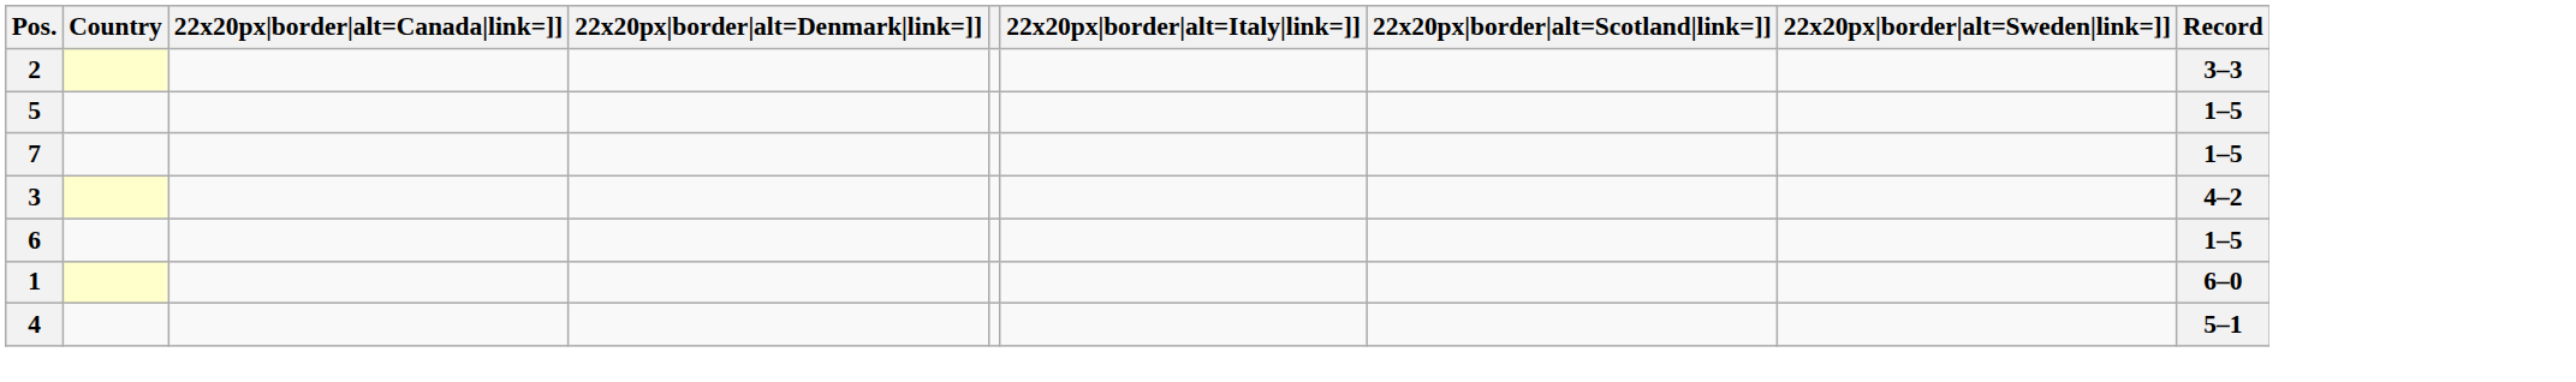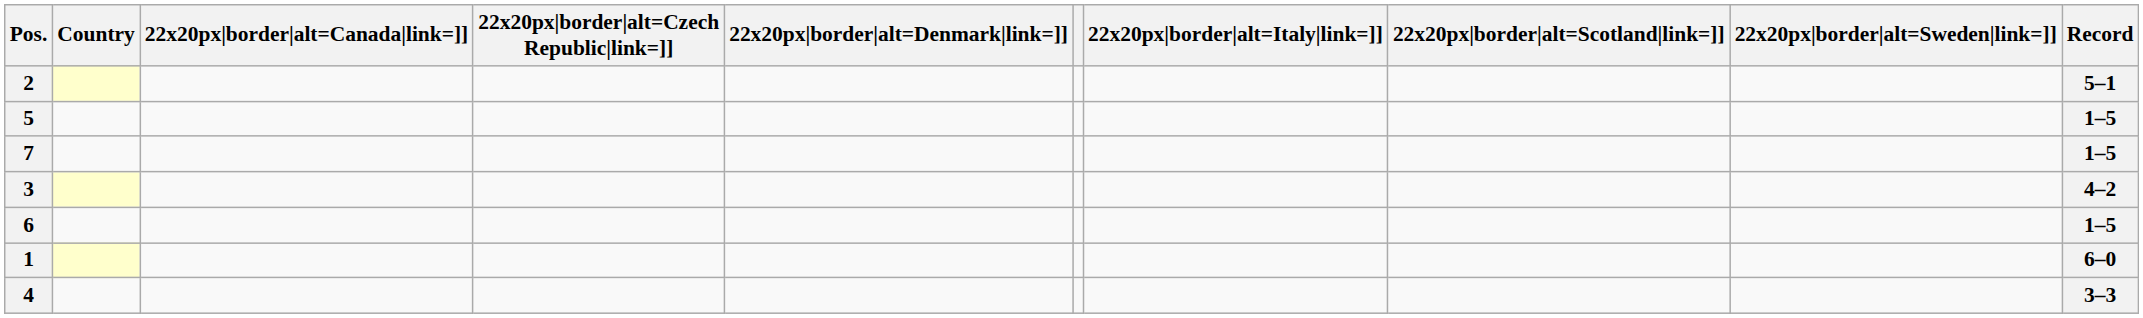+ column: 22x20px|border|alt=Czech Republic|link=]]
2 | Record: 3–3 -> 5–1
4 | Record: 5–1 -> 3–3
